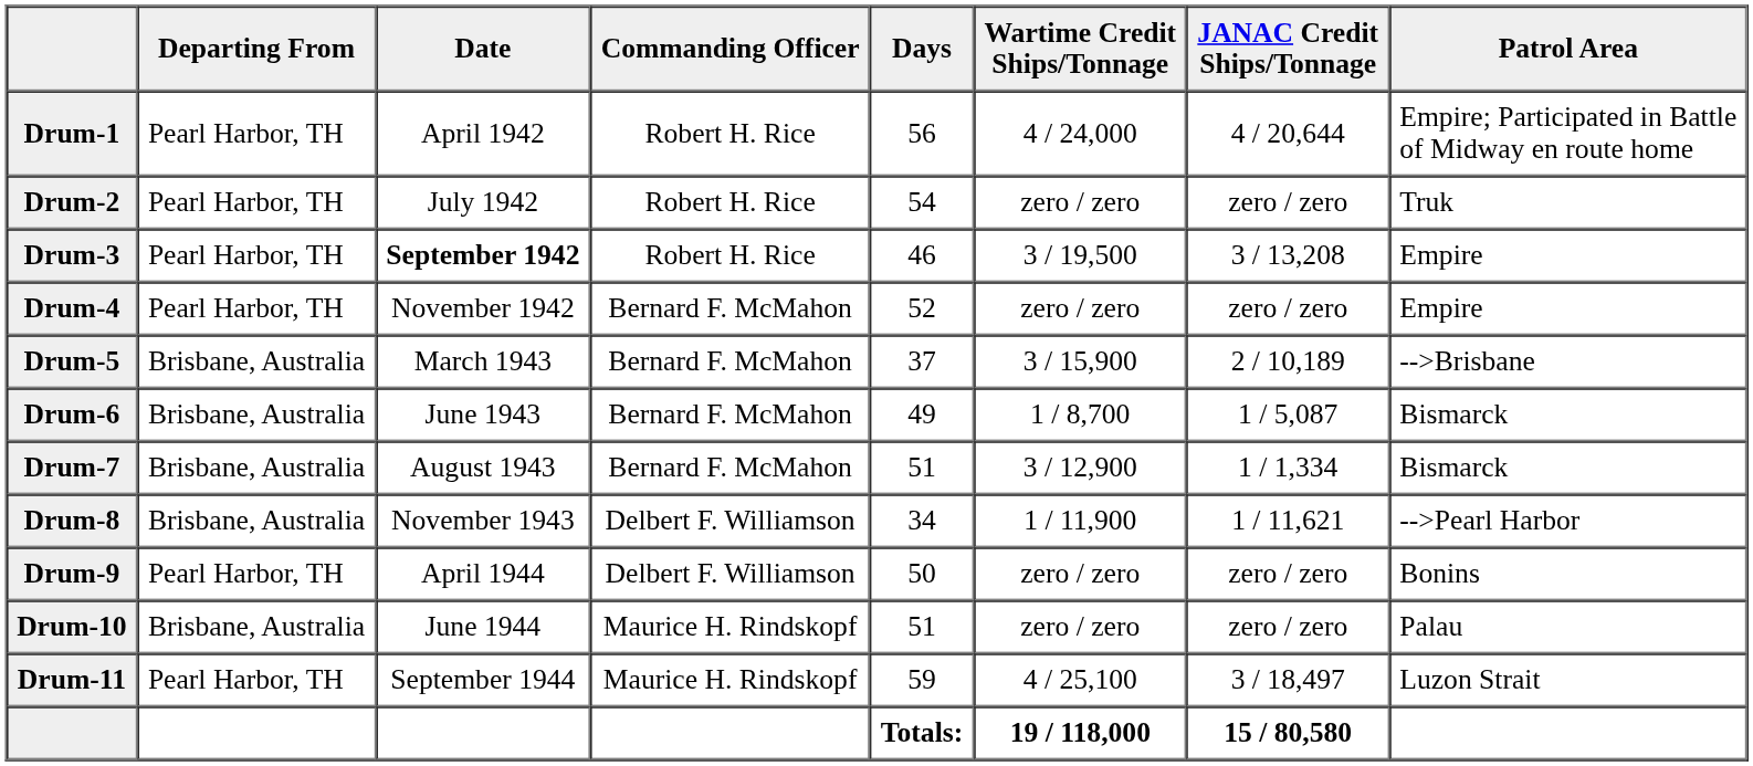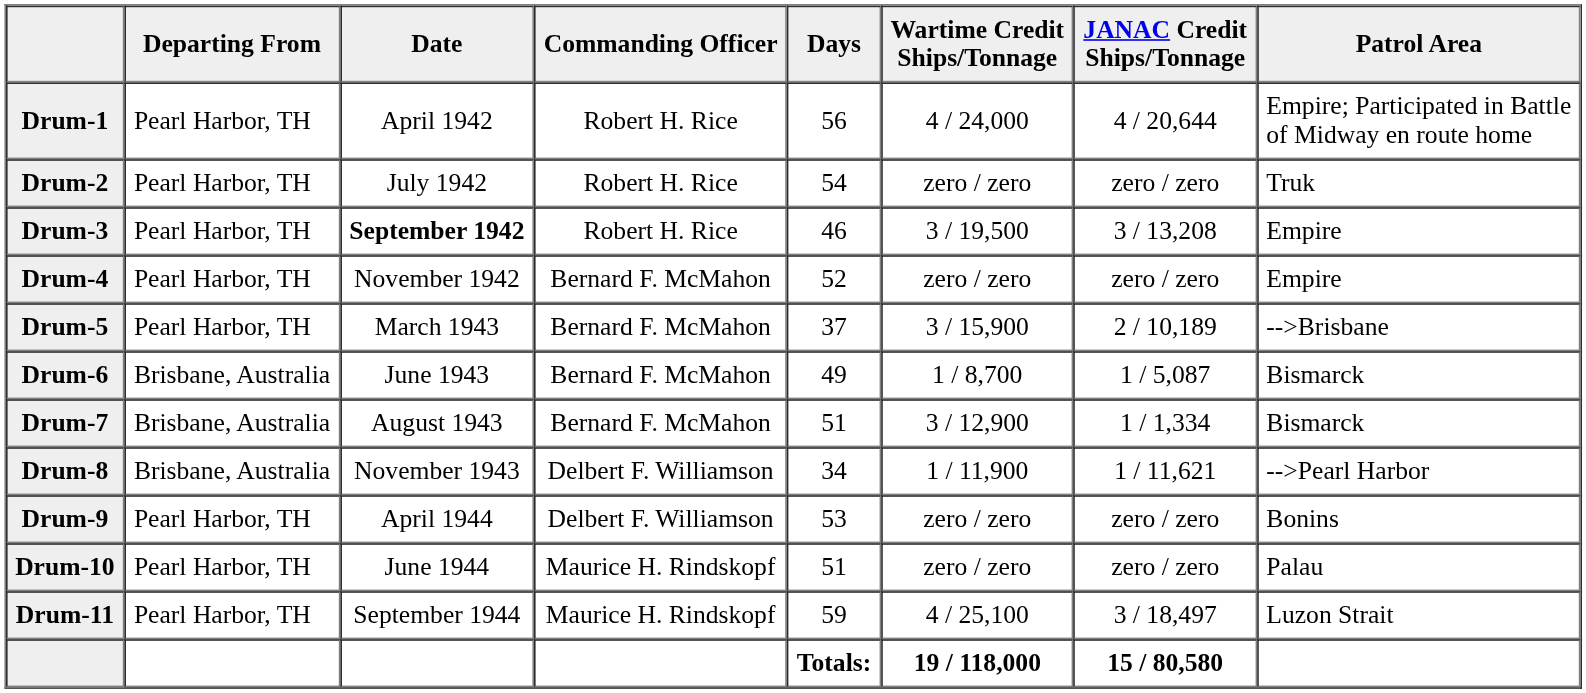Drum-5 | Departing From: Brisbane, Australia -> Pearl Harbor, TH
Drum-9 | Days: 50 -> 53
Drum-10 | Departing From: Brisbane, Australia -> Pearl Harbor, TH
